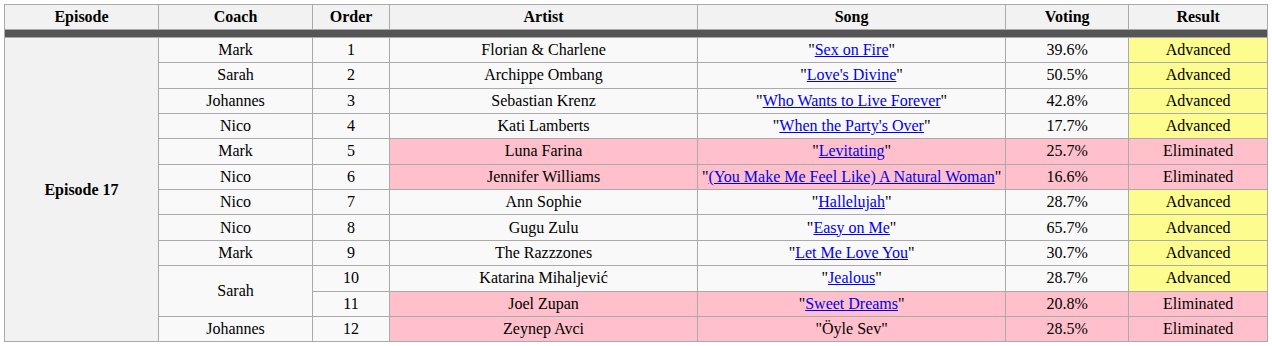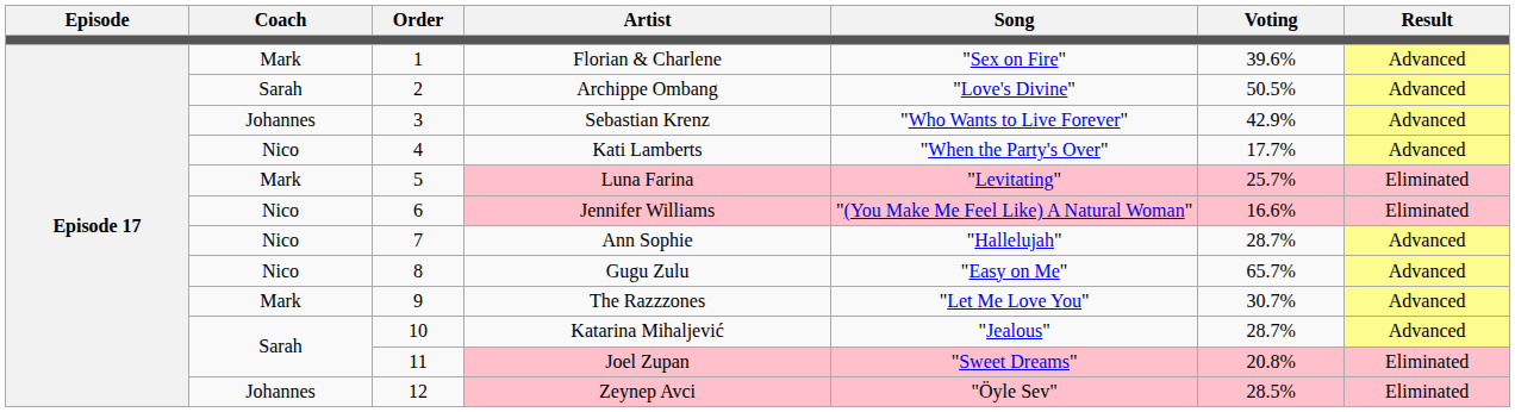Sebastian Krenz | Voting: 42.8% -> 42.9%
